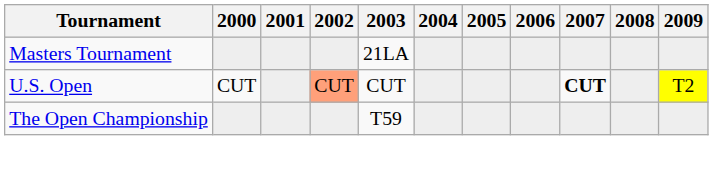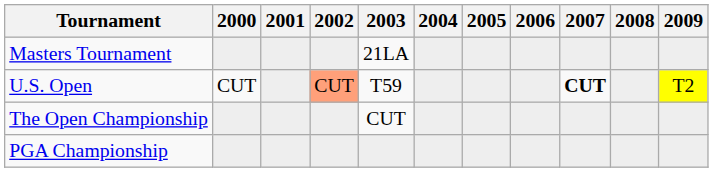U.S. Open | 2003: CUT -> T59
The Open Championship | 2003: T59 -> CUT
+ row: PGA Championship
